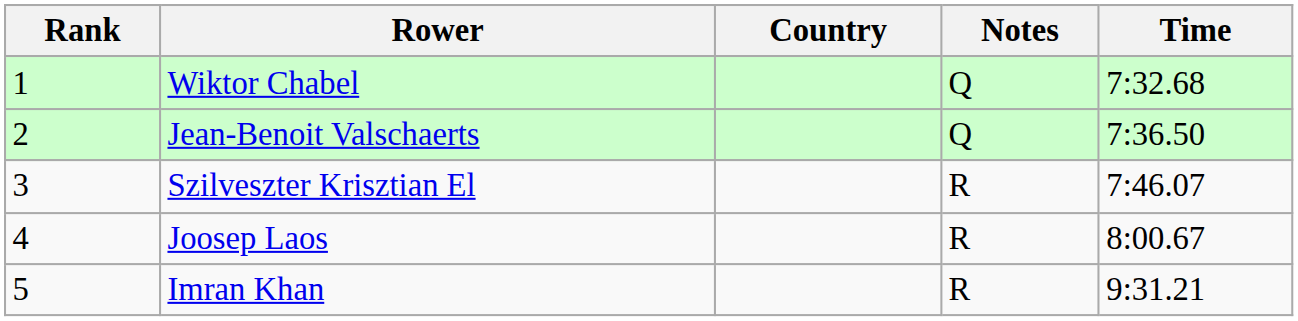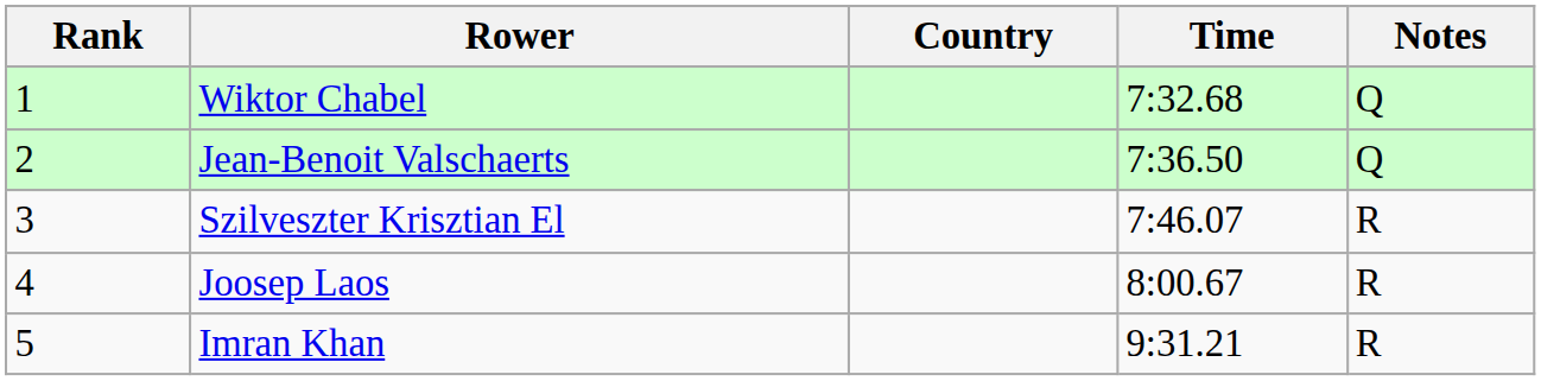columns swapped: Time <-> Notes
